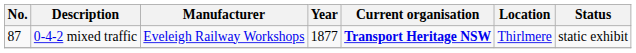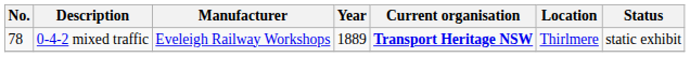0-4-2 mixed traffic | No.: 87 -> 78
0-4-2 mixed traffic | Year: 1877 -> 1889
